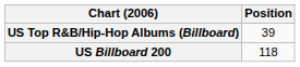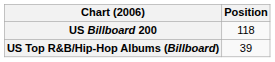rows swapped: US Billboard 200 <-> US Top R&B/Hip-Hop Albums (Billboard)
